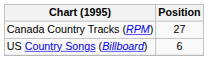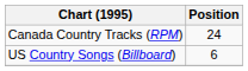Canada Country Tracks (RPM) | Position: 27 -> 24
